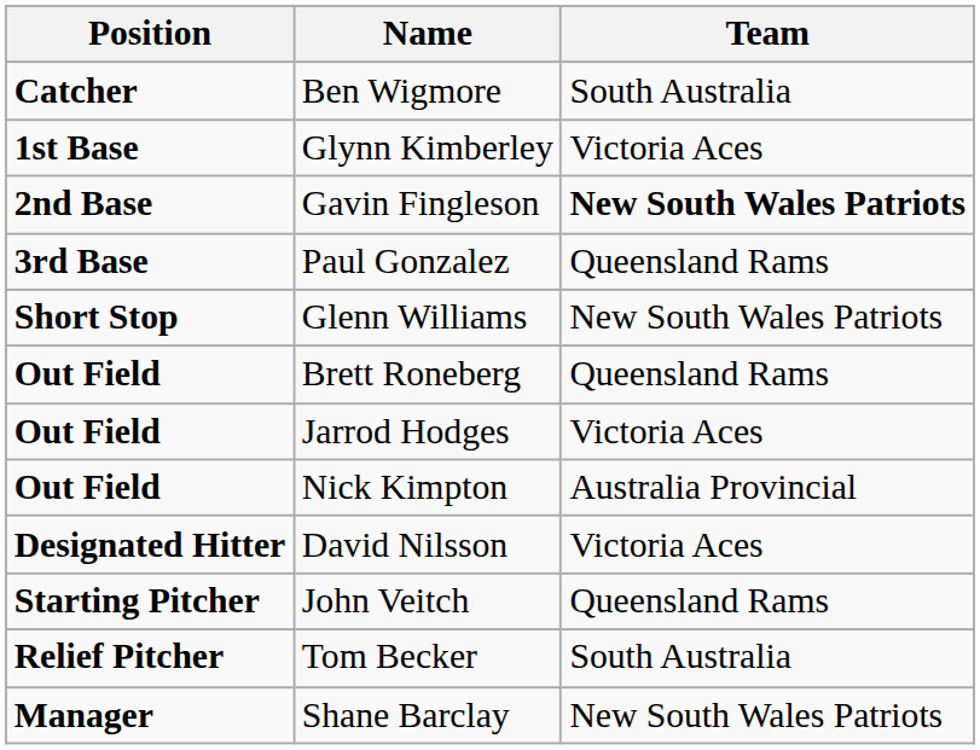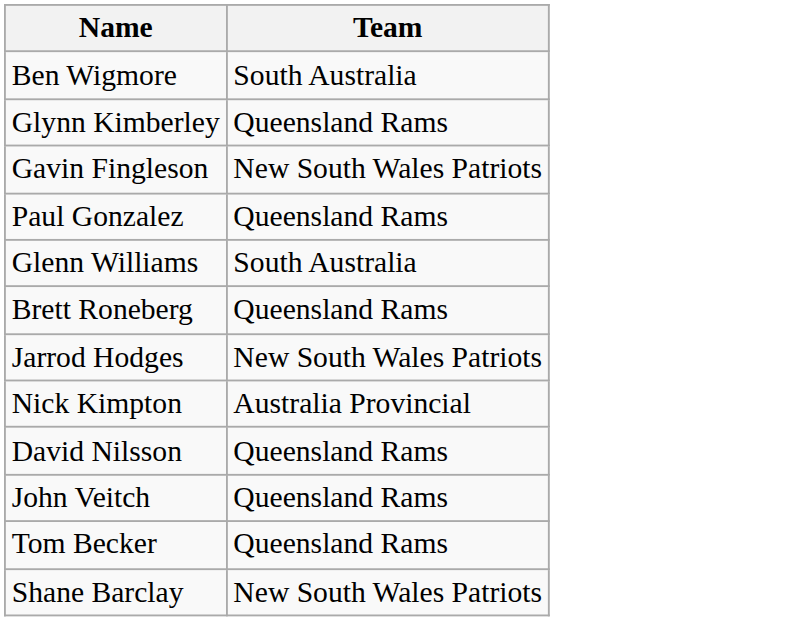- column: Position | Catcher | 1st Base | 2nd Base | 3rd Base | Short Stop | Out Field | Out Field | Out Field | Designated Hitter | Starting Pitcher | Relief Pitcher | Manager
Glynn Kimberley | Team: Victoria Aces -> Queensland Rams
Gavin Fingleson | Team: bold -> normal
Glenn Williams | Team: New South Wales Patriots -> South Australia
Jarrod Hodges | Team: Victoria Aces -> New South Wales Patriots
David Nilsson | Team: Victoria Aces -> Queensland Rams
Tom Becker | Team: South Australia -> Queensland Rams
